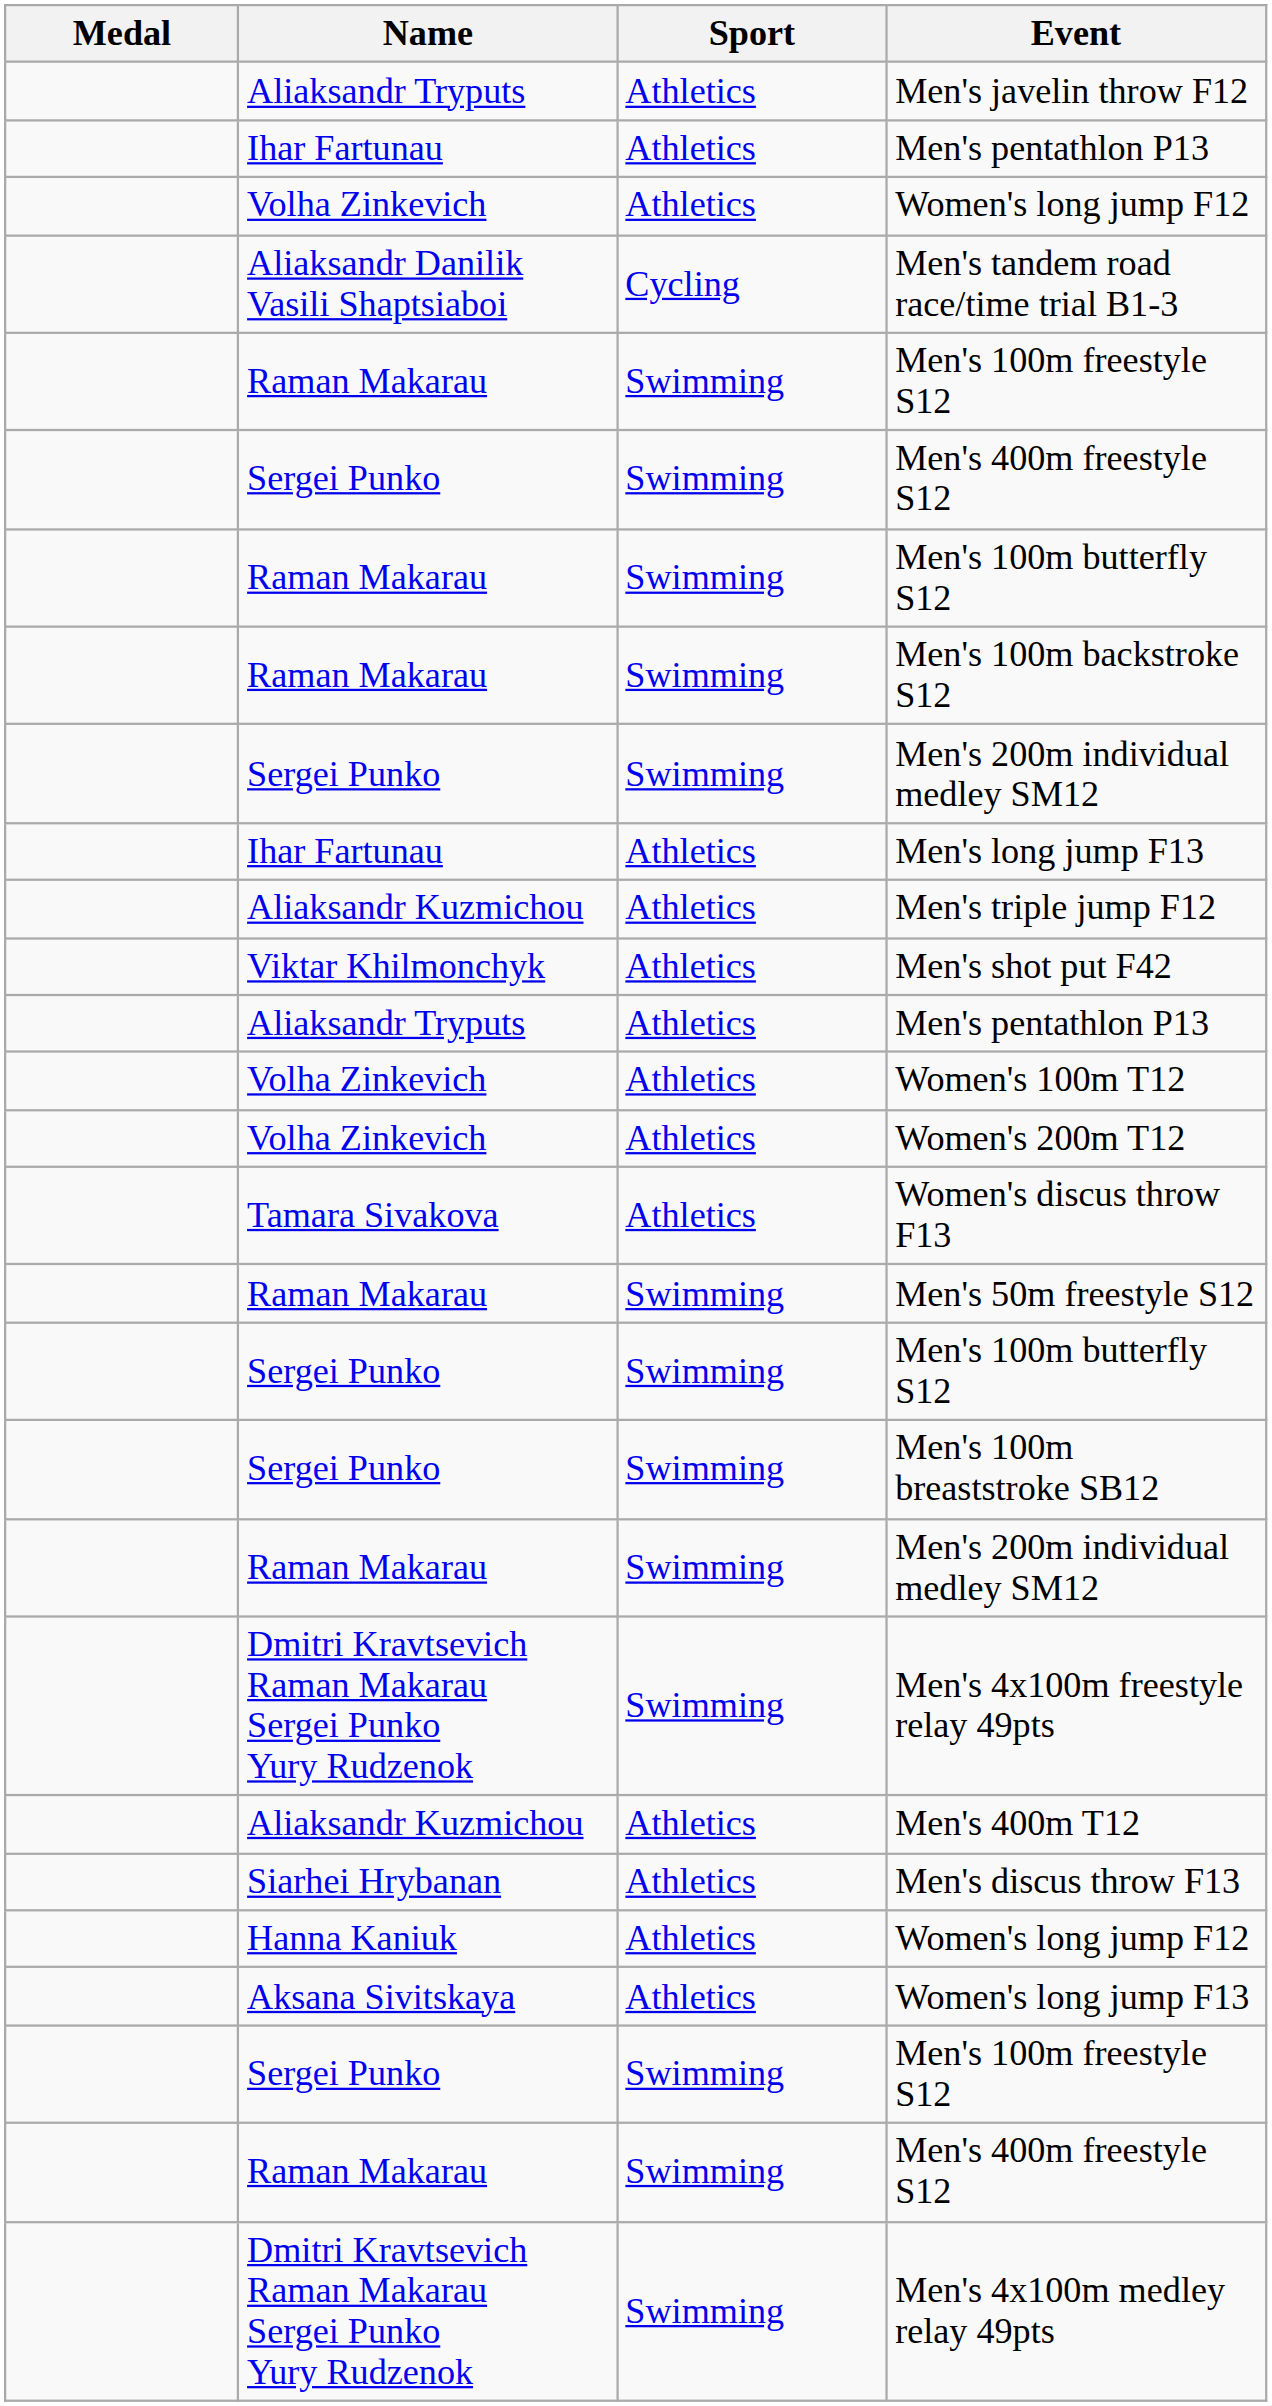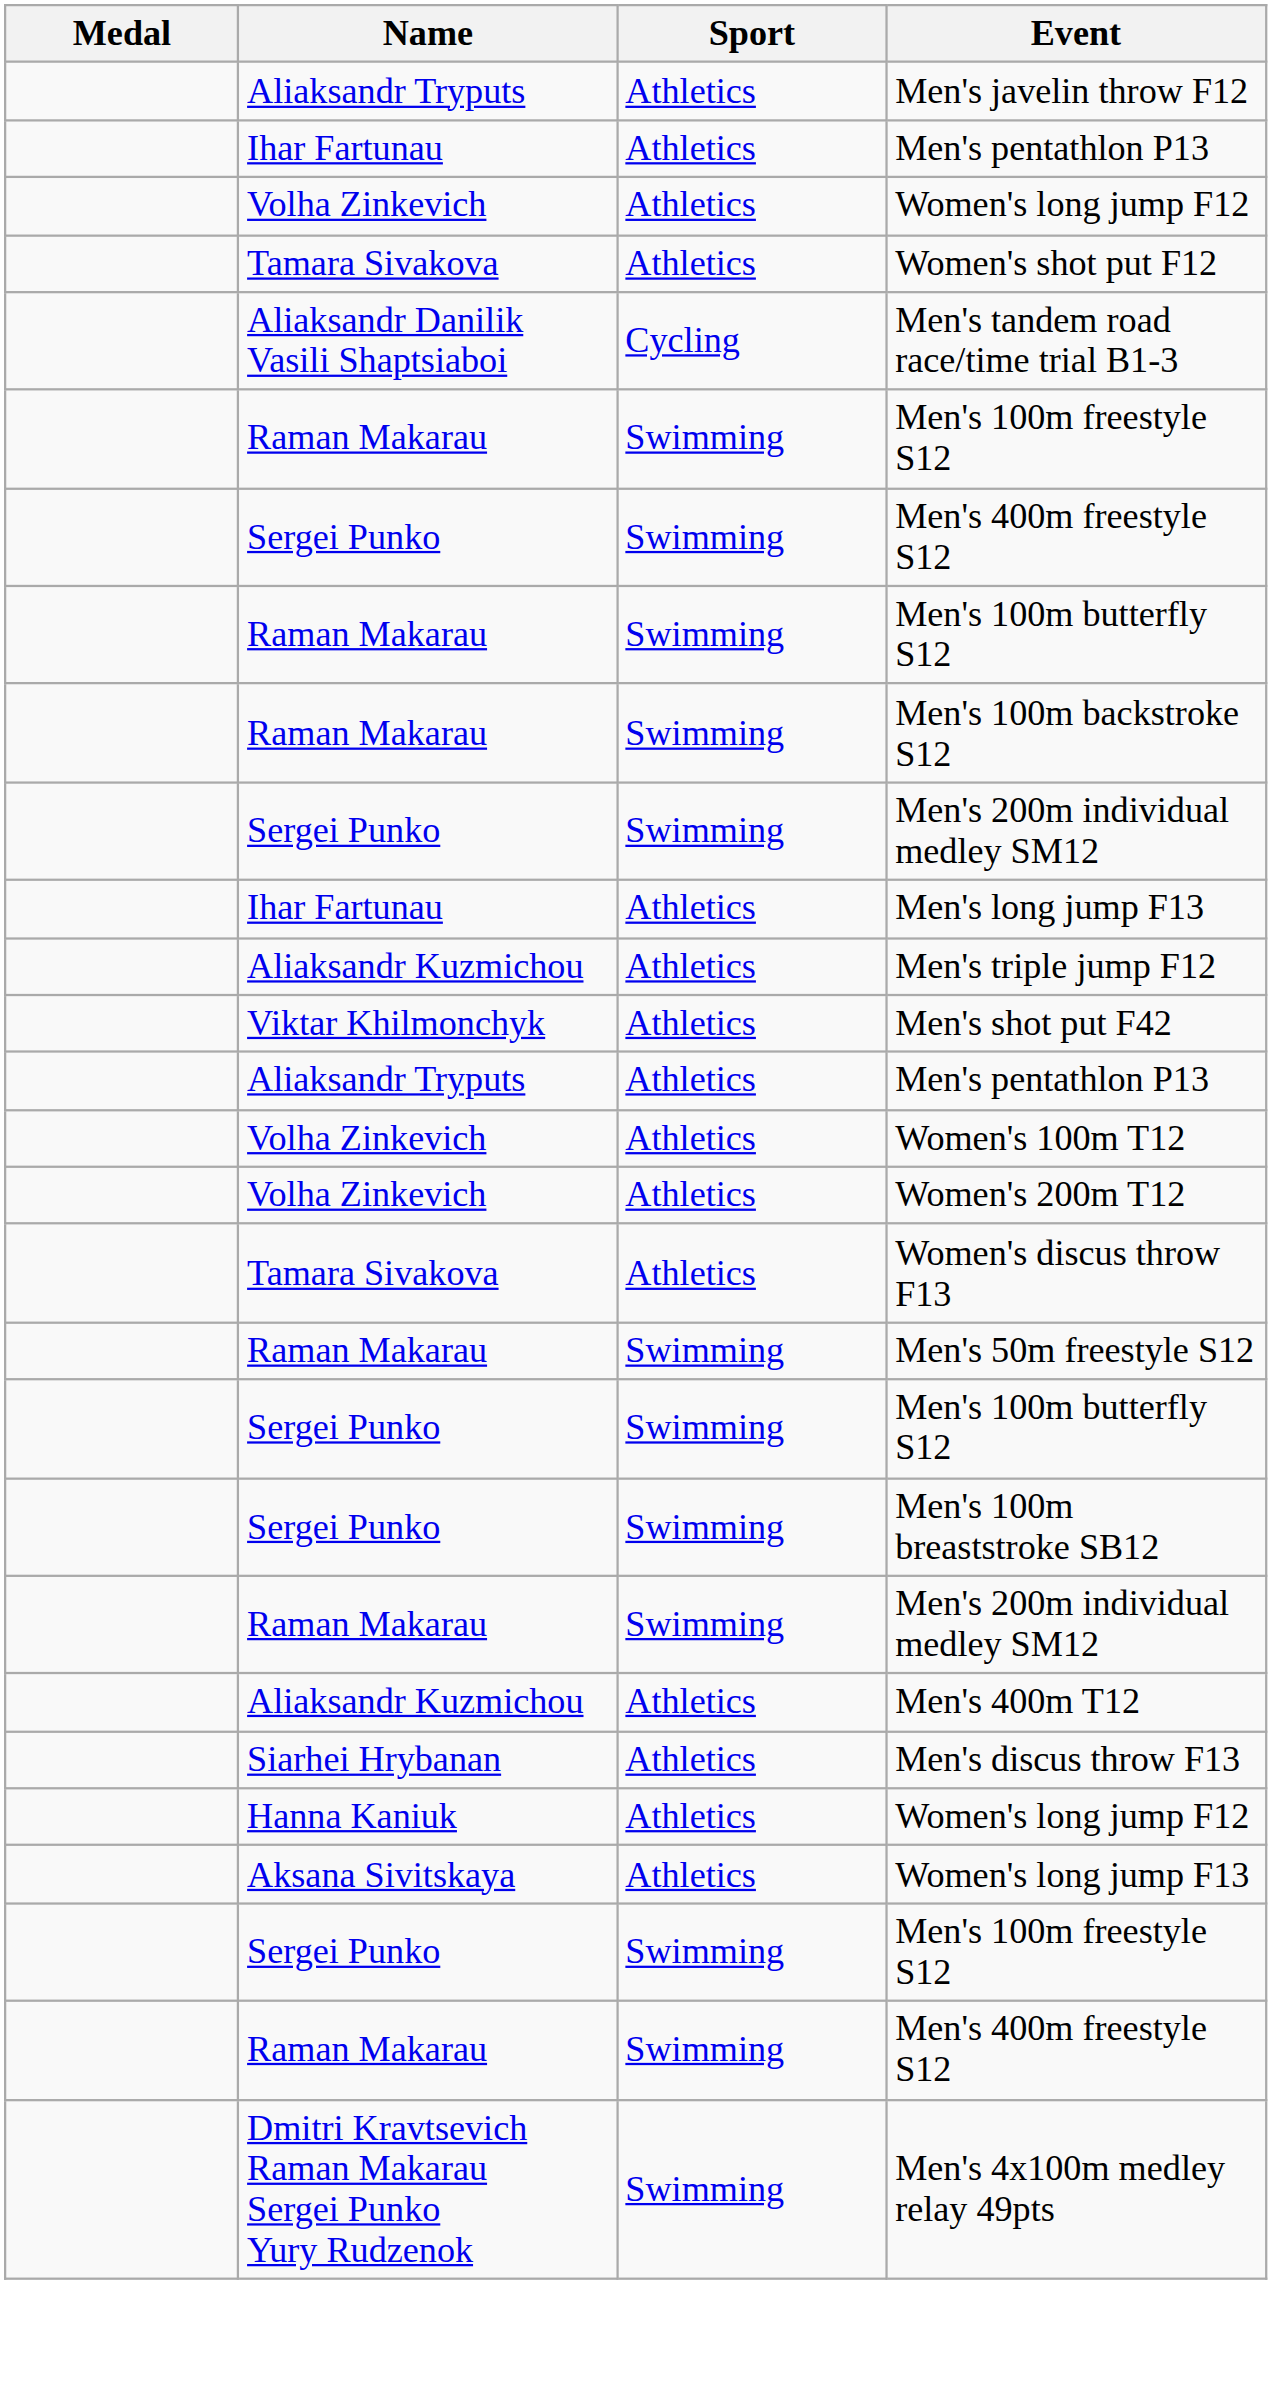+ row: Tamara Sivakova | Athletics | Women's shot put F12
- row: Dmitri Kravtsevich Raman Makarau Sergei Punko Yury Rudzenok | Swimming | Men's 4x100m freestyle relay 49pts
